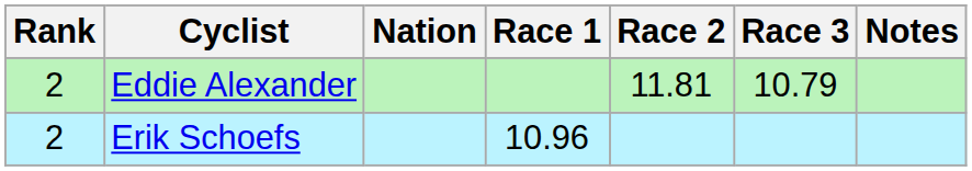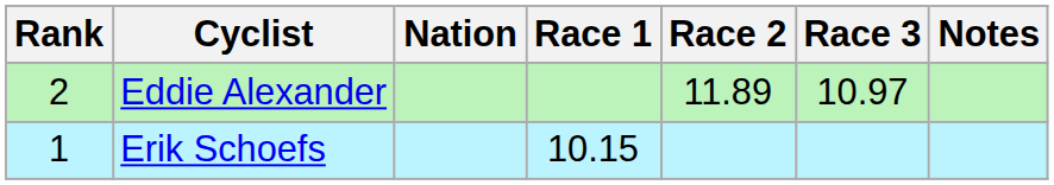Eddie Alexander | Race 2: 11.81 -> 11.89
Eddie Alexander | Race 3: 10.79 -> 10.97
Erik Schoefs | Rank: 2 -> 1
Erik Schoefs | Race 1: 10.96 -> 10.15
